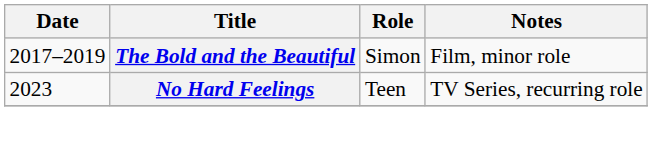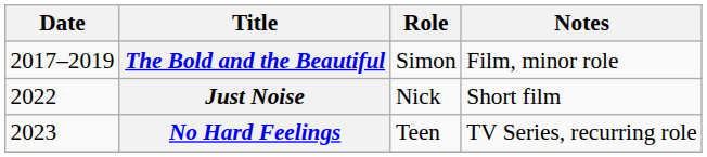+ row: 2022 | Just Noise | Nick | Short film
